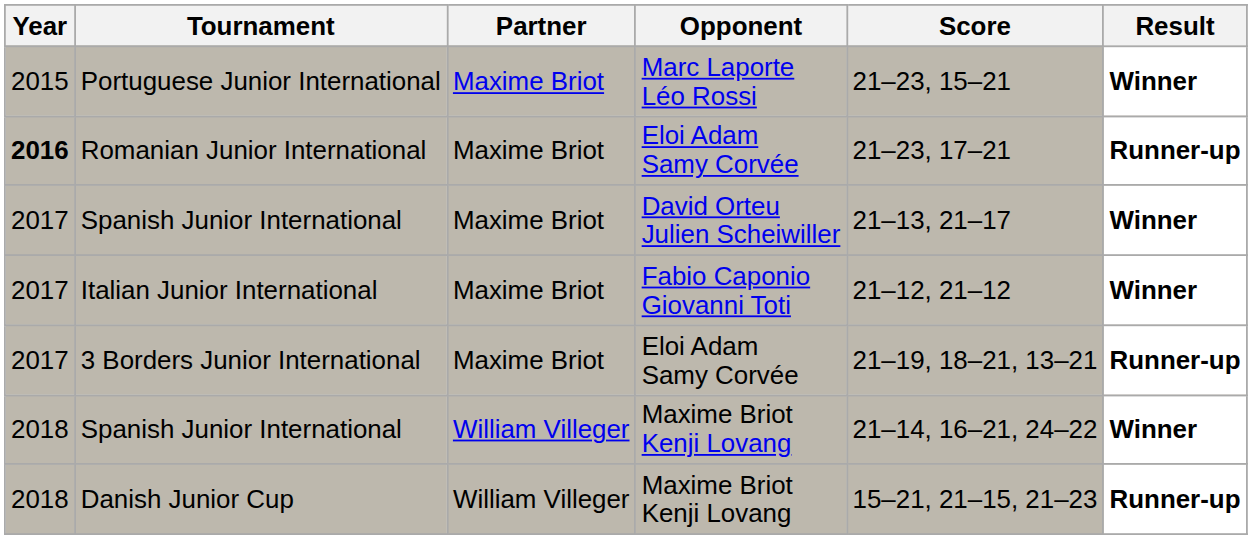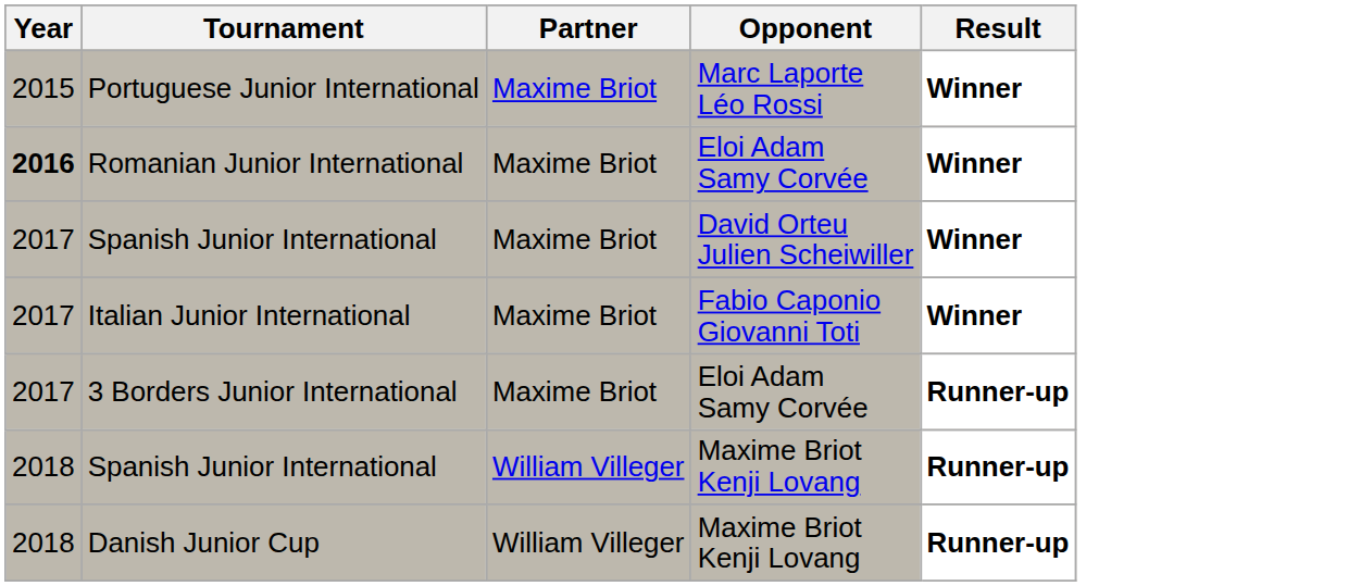- column: Score | 21–23, 15–21 | 21–23, 17–21 | 21–13, 21–17 | 21–12, 21–12 | 21–19, 18–21, 13–21 | 21–14, 16–21, 24–22 | 15–21, 21–15, 21–23
Romanian Junior International | Result: Runner-up -> Winner
Spanish Junior International / Maxime Briot Kenji Lovang | Result: Winner -> Runner-up
